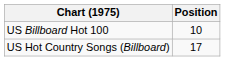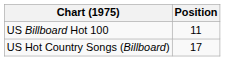US Billboard Hot 100 | Position: 10 -> 11
